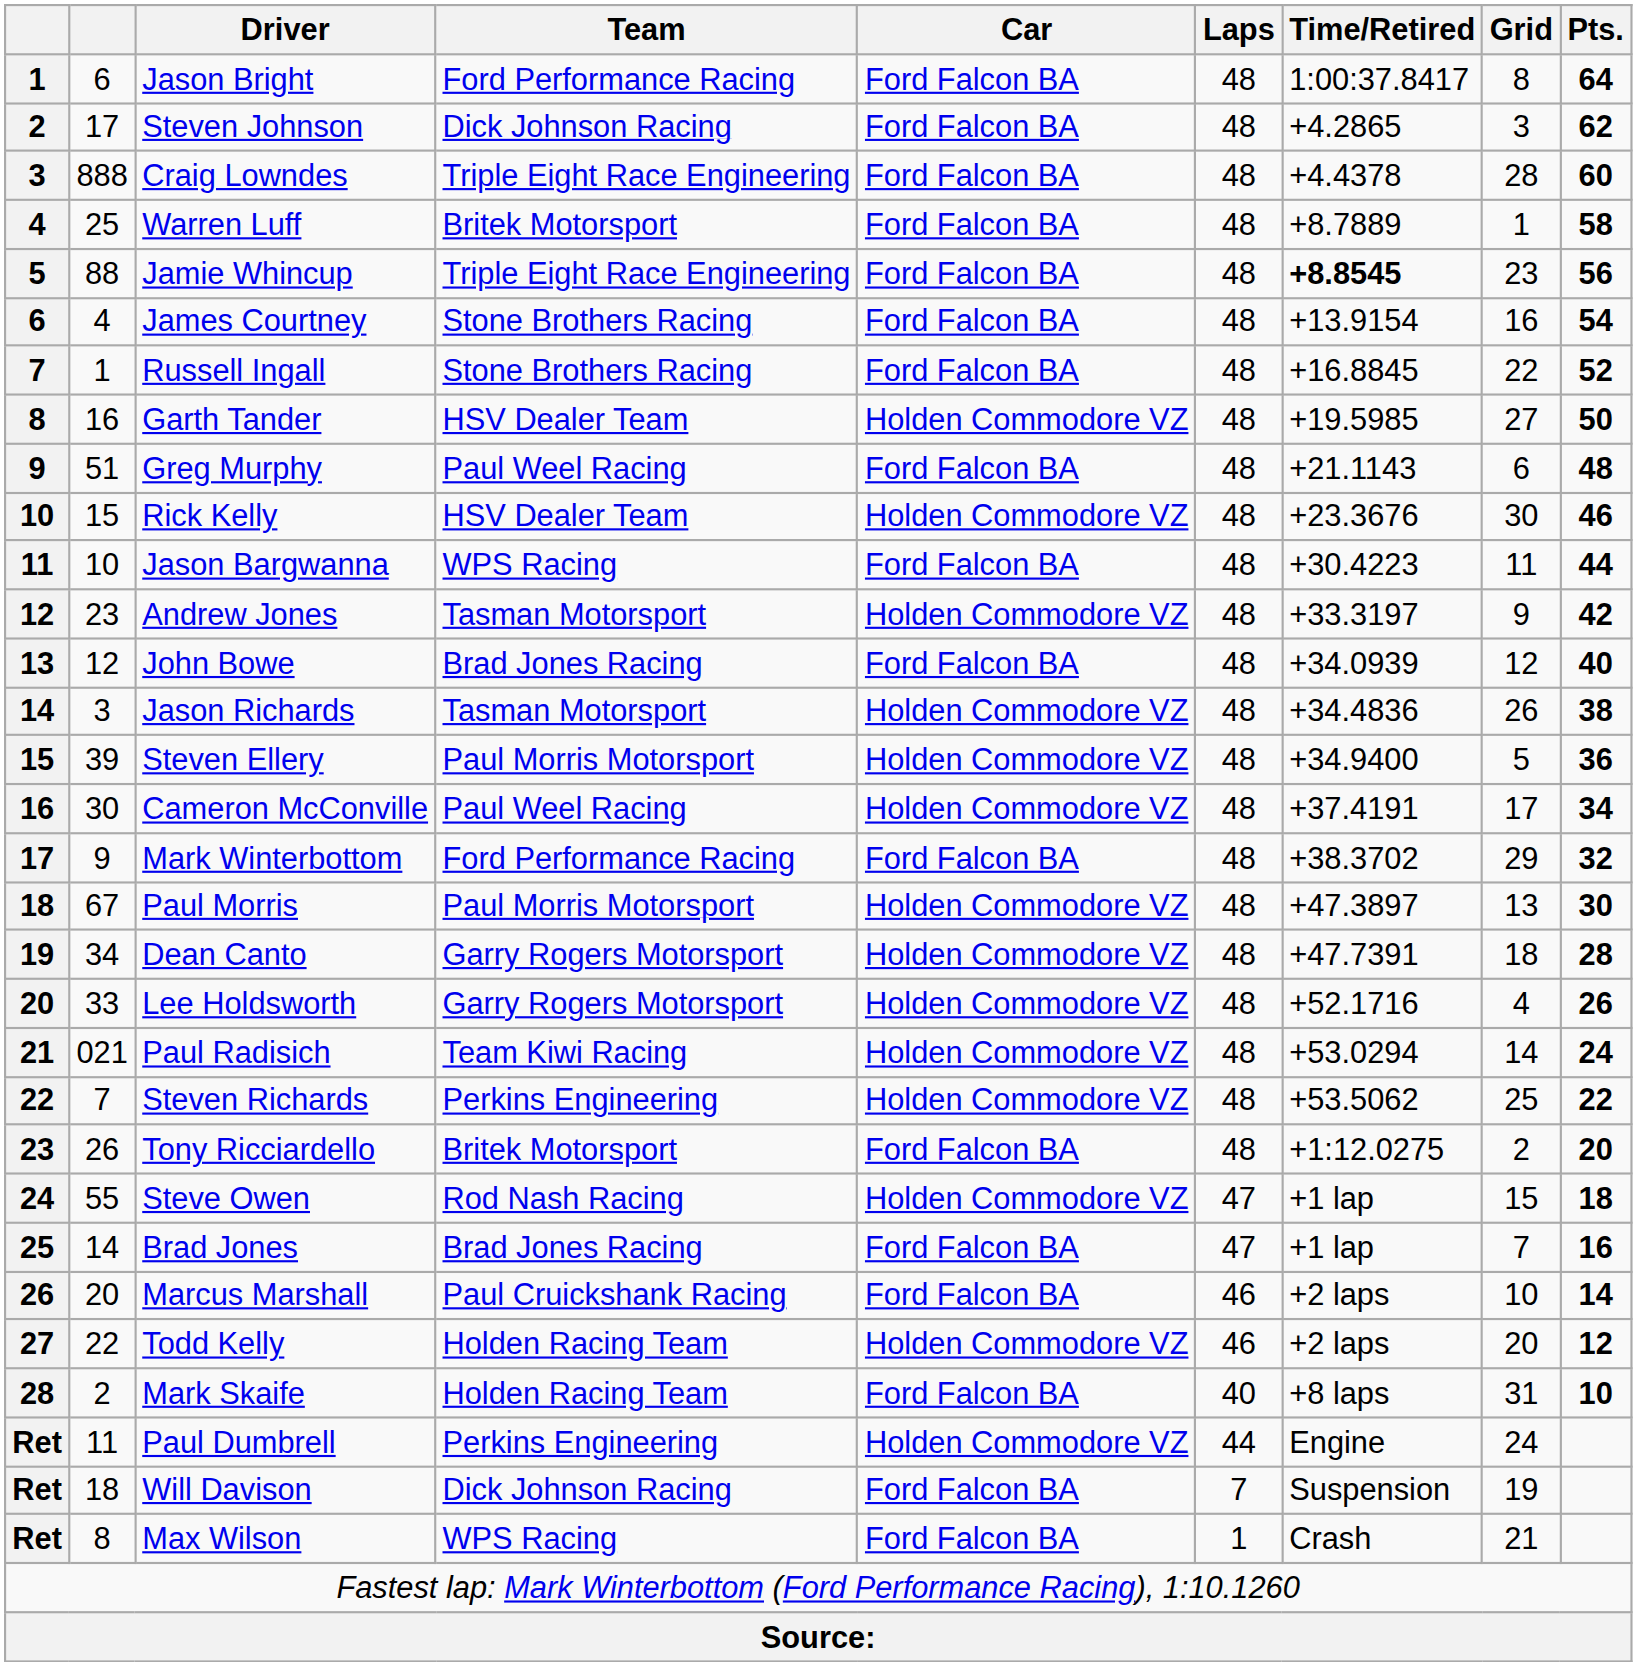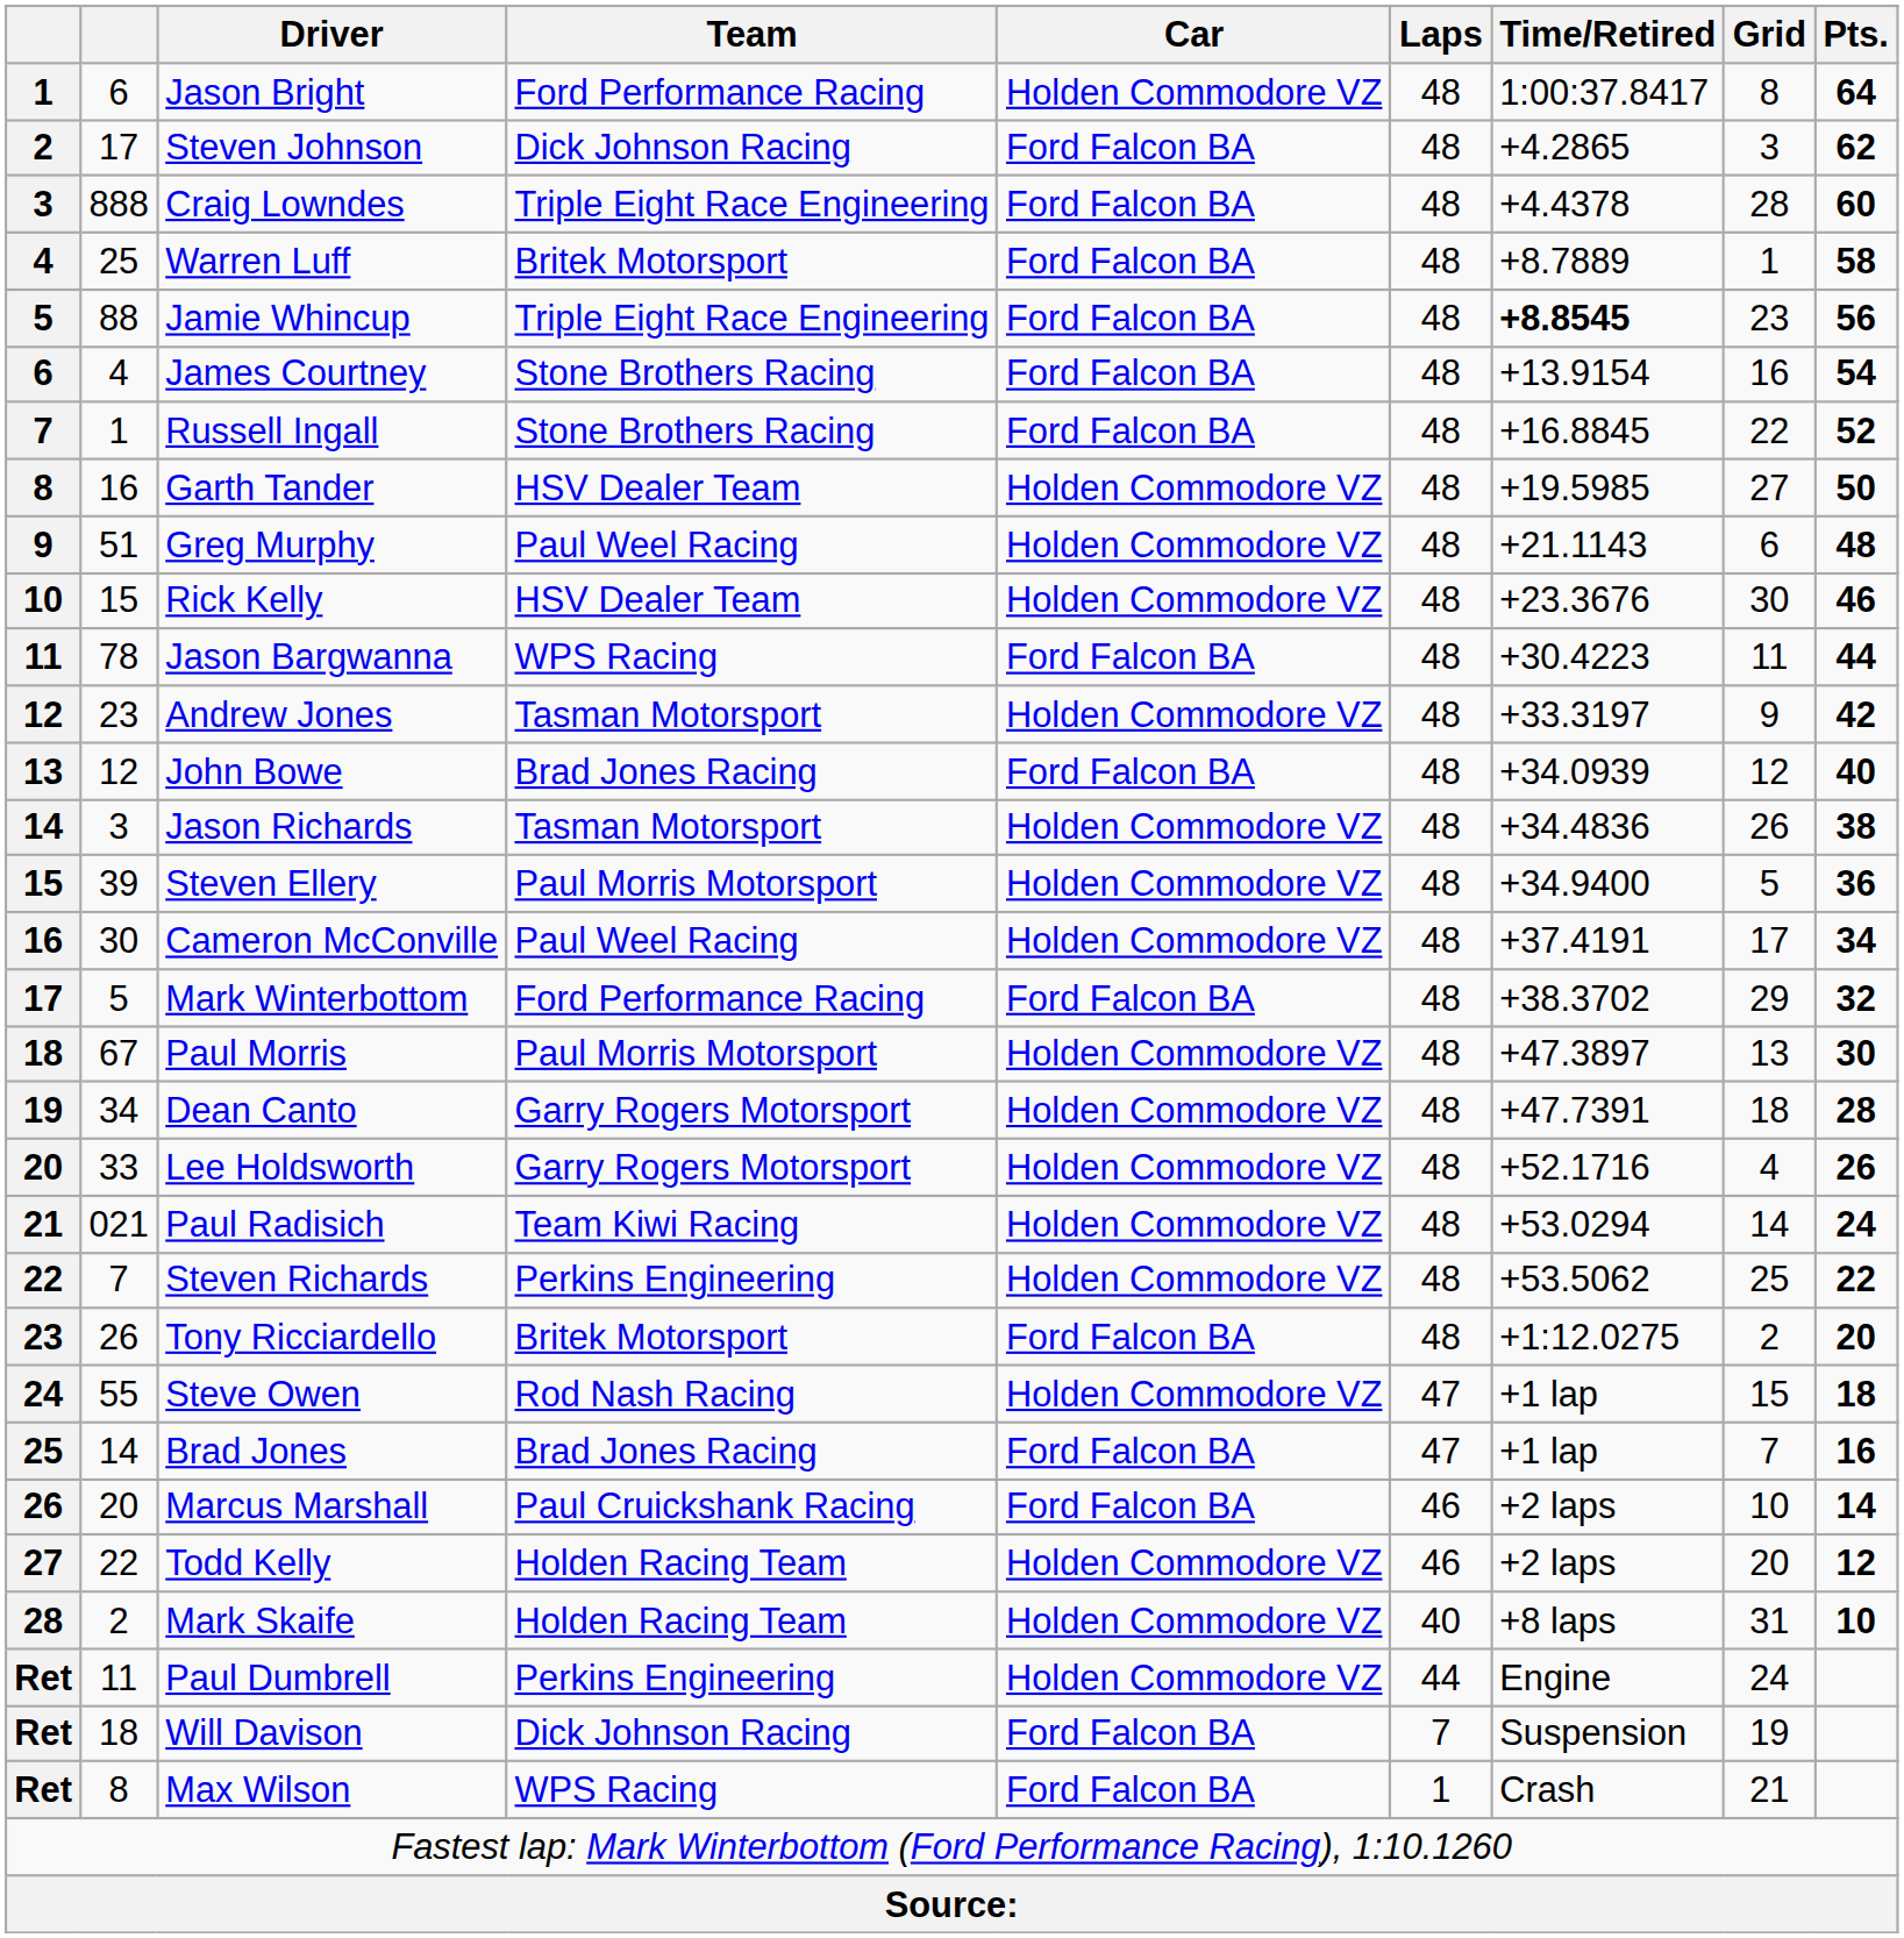Jason Bright | Car: Ford Falcon BA -> Holden Commodore VZ
Greg Murphy | Car: Ford Falcon BA -> Holden Commodore VZ
Jason Bargwanna | column 2: 10 -> 78
Mark Winterbottom | column 2: 9 -> 5
Mark Skaife | Car: Ford Falcon BA -> Holden Commodore VZ
